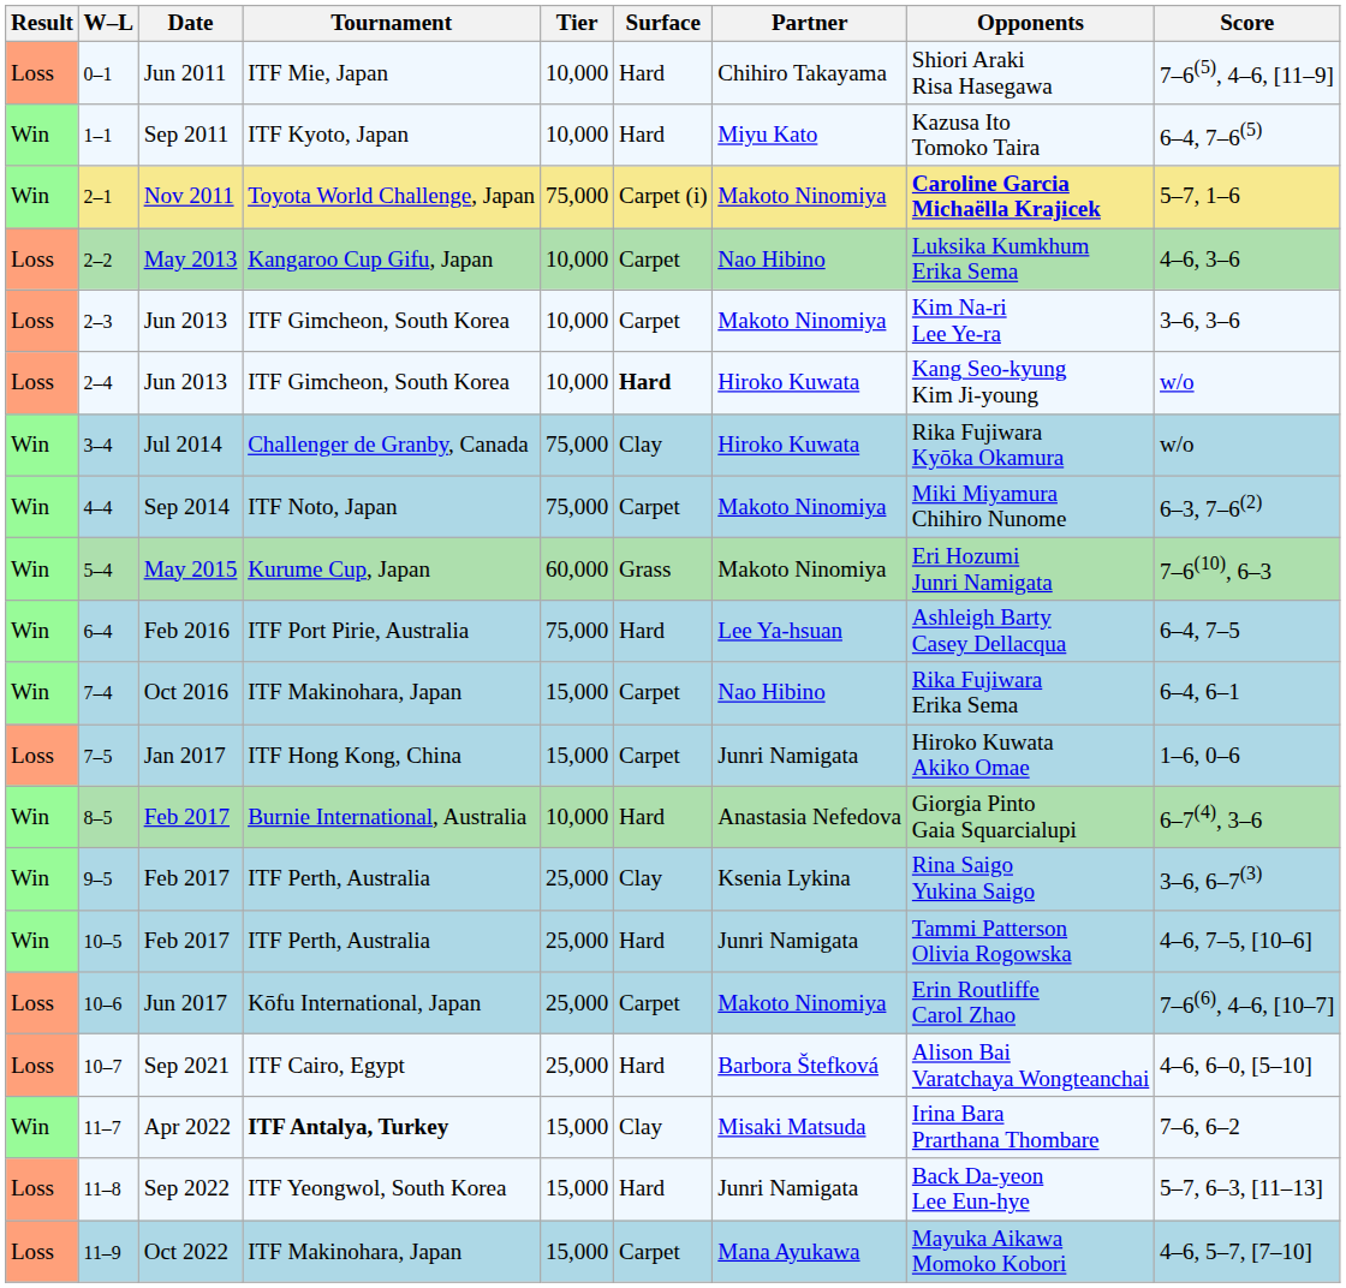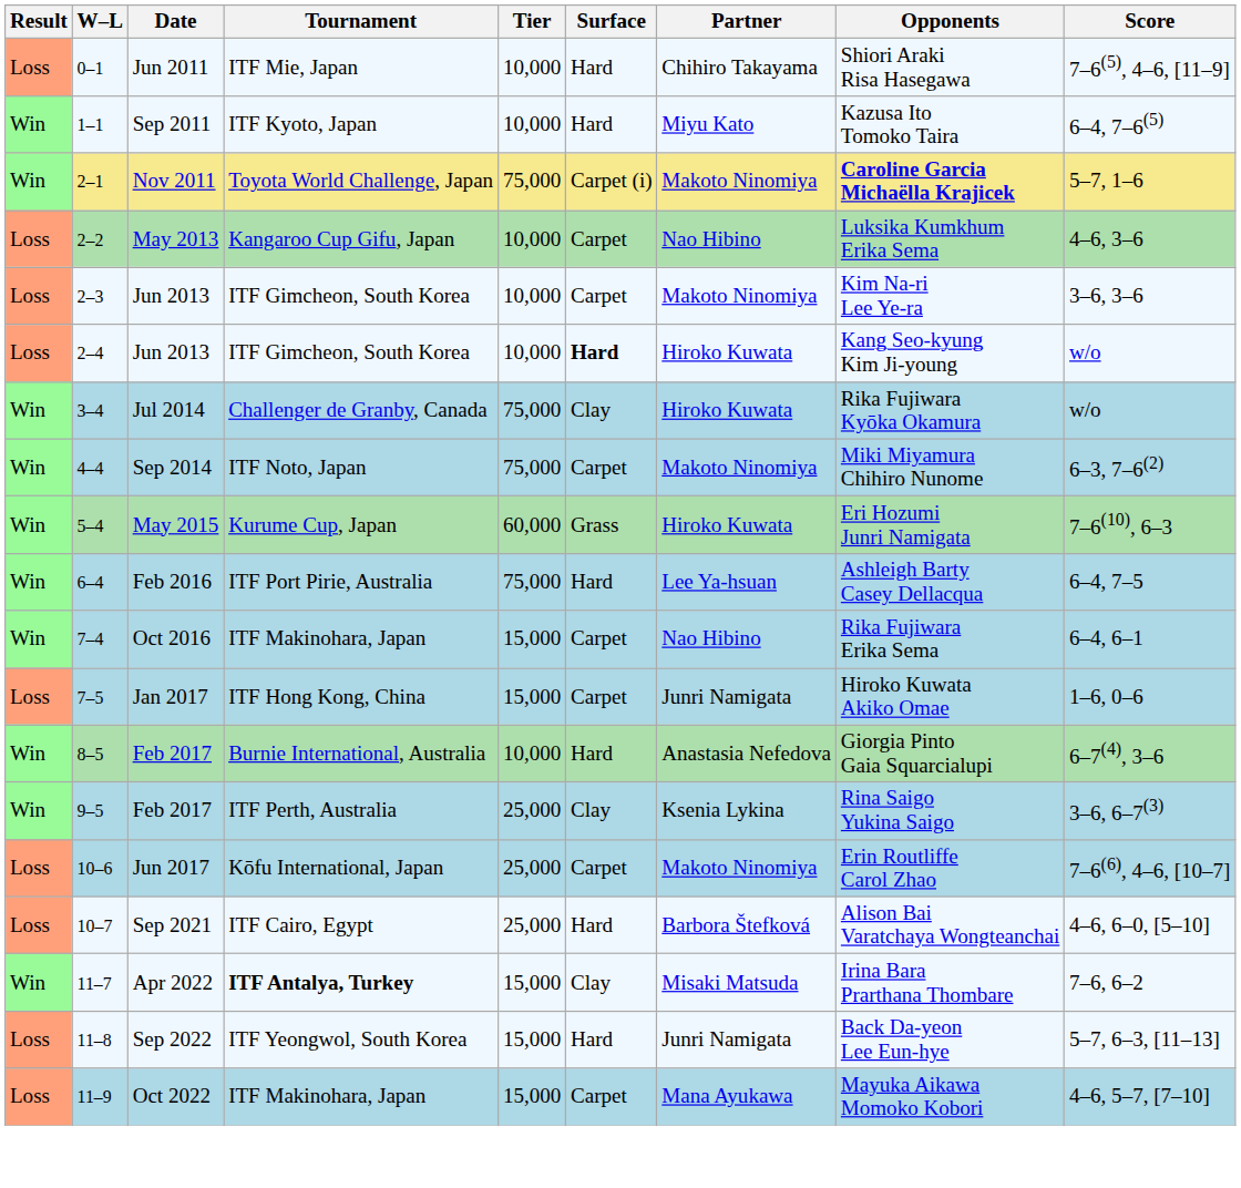5–4 | Partner: Makoto Ninomiya -> Hiroko Kuwata
- row: Win | 10–5 | Feb 2017 | ITF Perth, Australia | 25,000 | Hard | Junri Namigata | Tammi Patterson Olivia Rogowska | 4–6, 7–5, [10–6]
